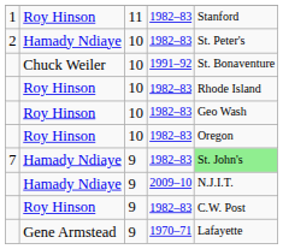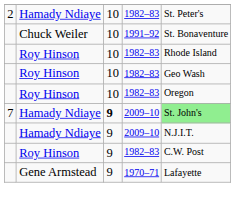- row: 1 | Roy Hinson | 11 | 1982–83 | Stanford
7 | column 3: normal -> bold
7 | column 4: 1982–83 -> 2009–10
